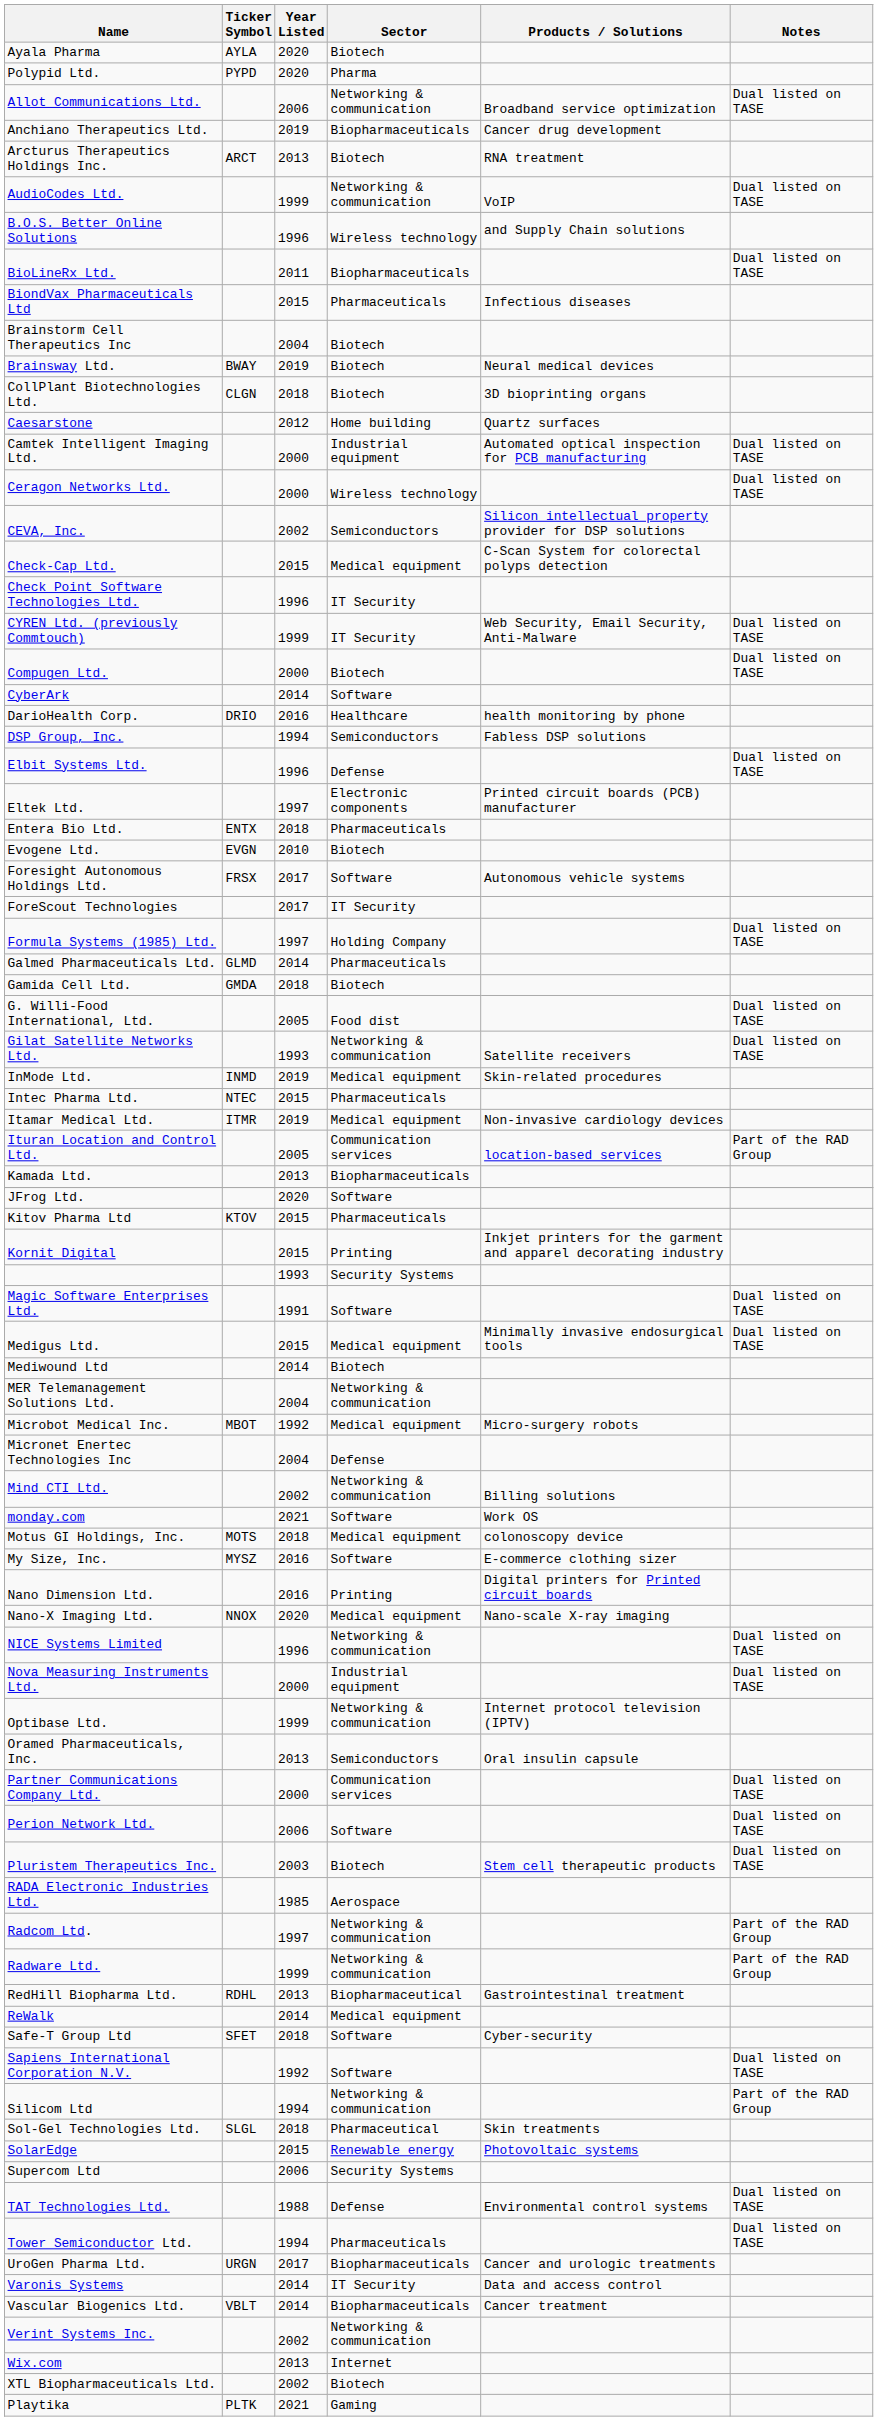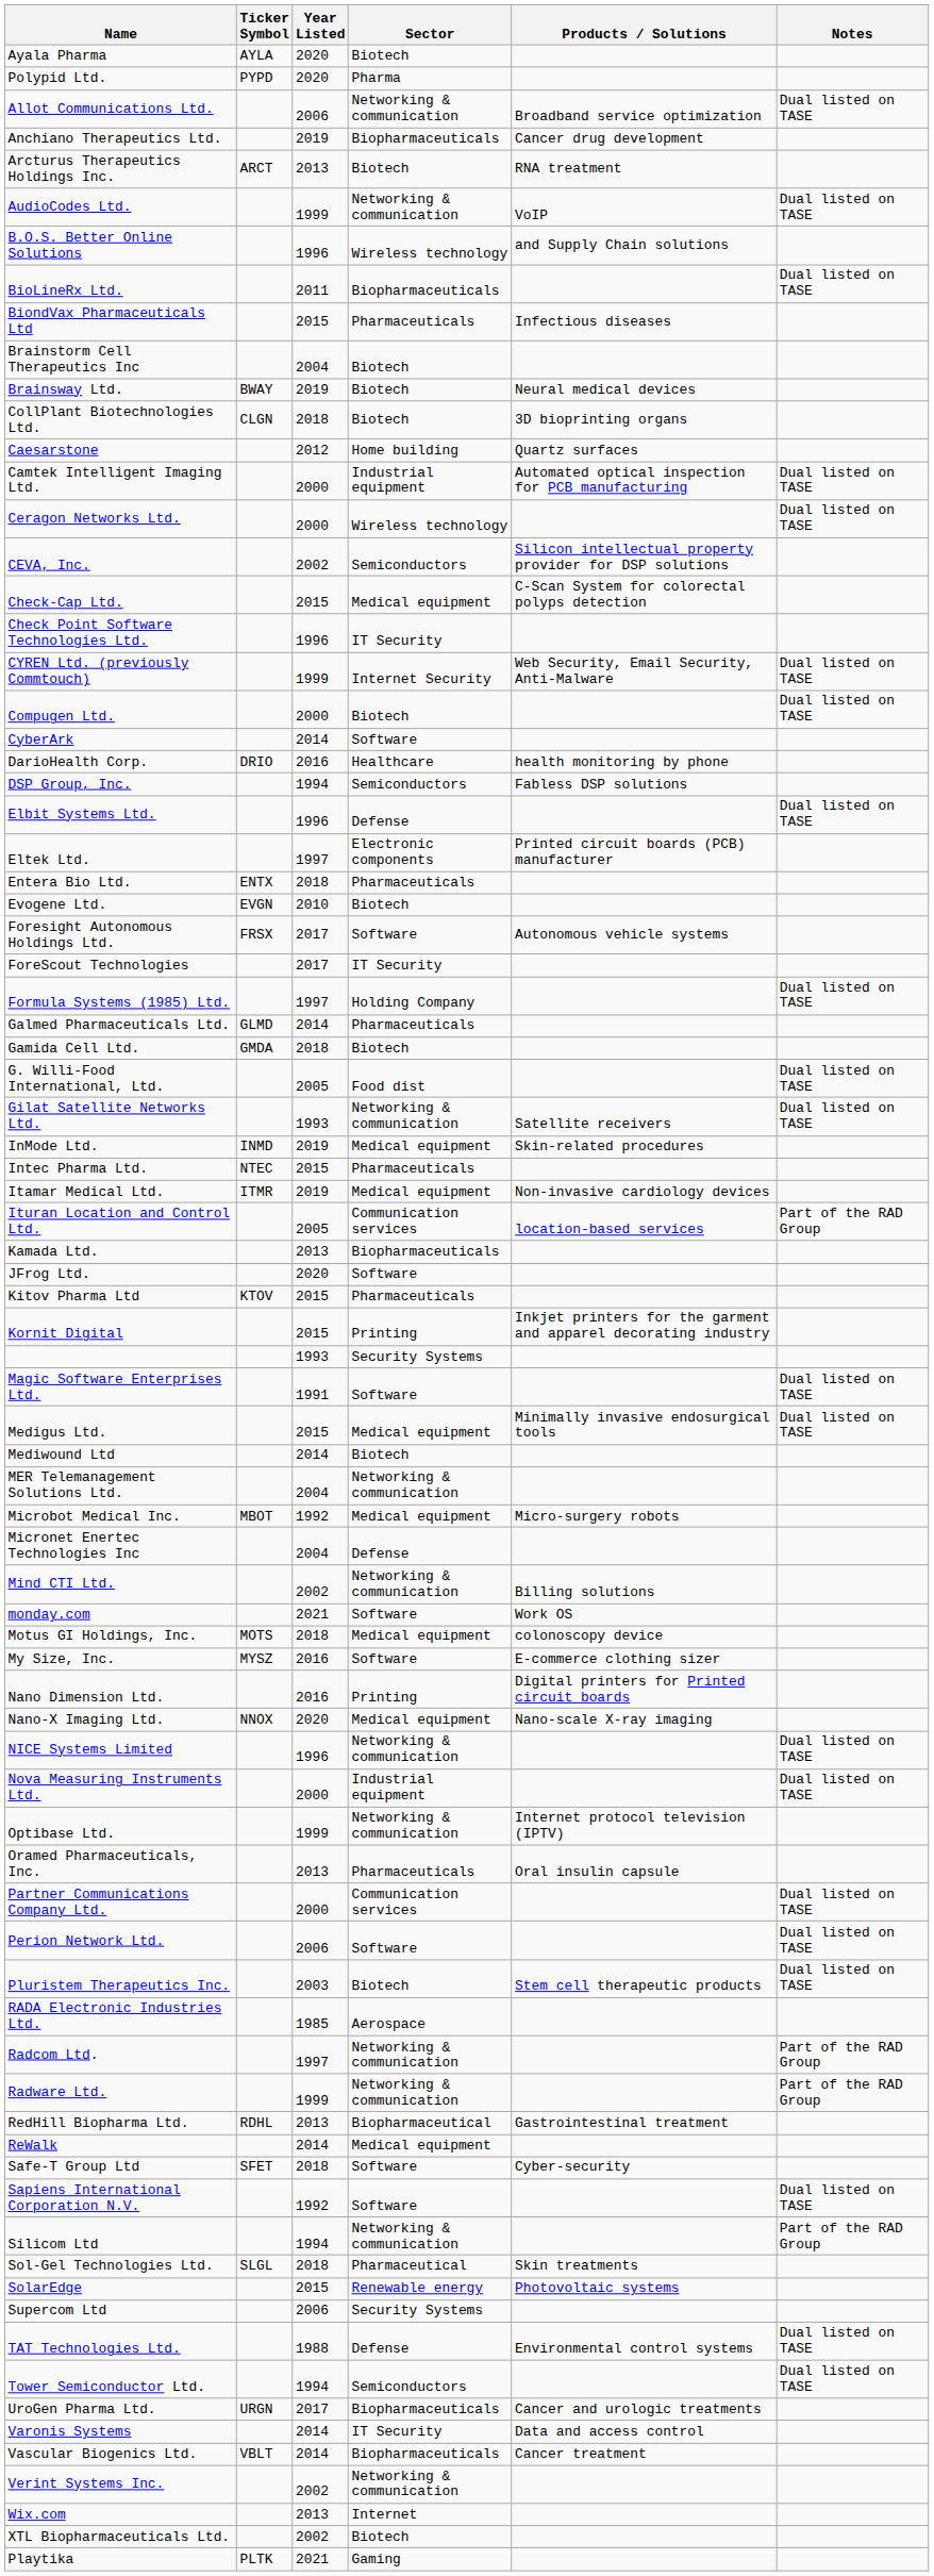CYREN Ltd. (previously Commtouch) | Sector: IT Security -> Internet Security
Oramed Pharmaceuticals, Inc. | Sector: Semiconductors -> Pharmaceuticals
Tower Semiconductor Ltd. | Sector: Pharmaceuticals -> Semiconductors
